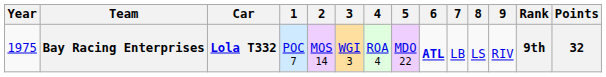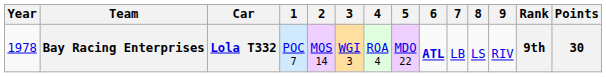Bay Racing Enterprises | Year: 1975 -> 1978
Bay Racing Enterprises | Points: 32 -> 30
